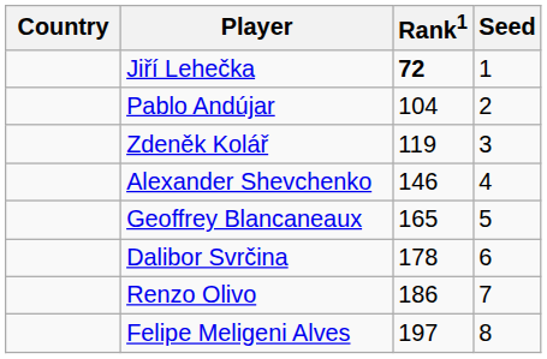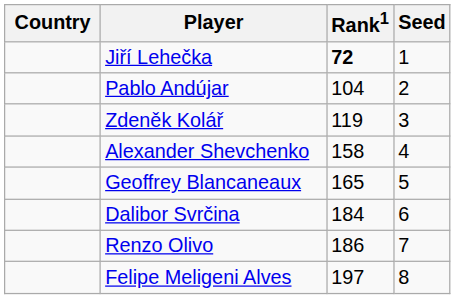Alexander Shevchenko | Rank1: 146 -> 158
Dalibor Svrčina | Rank1: 178 -> 184
